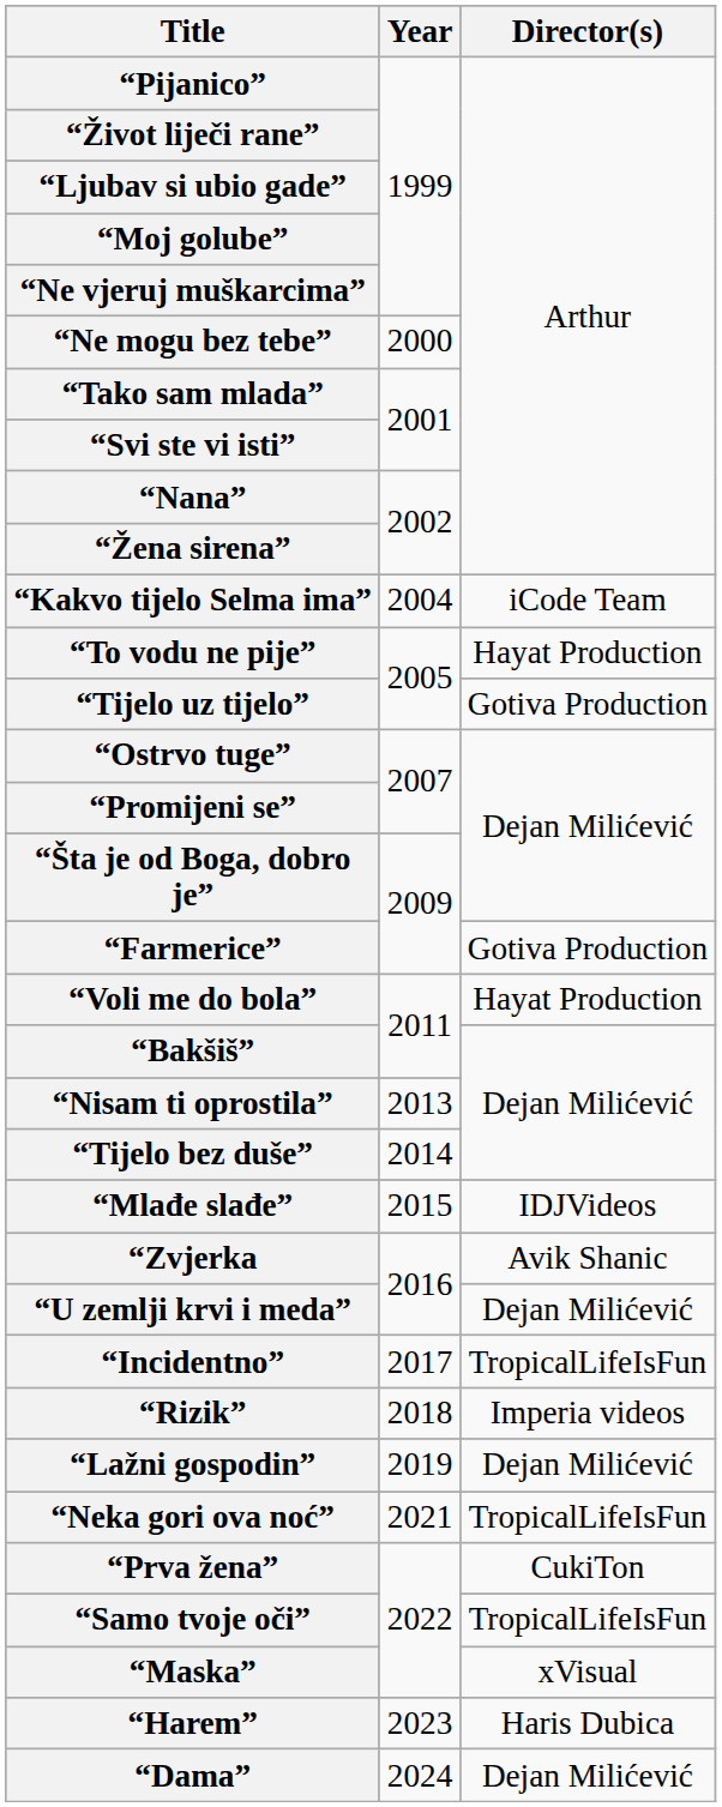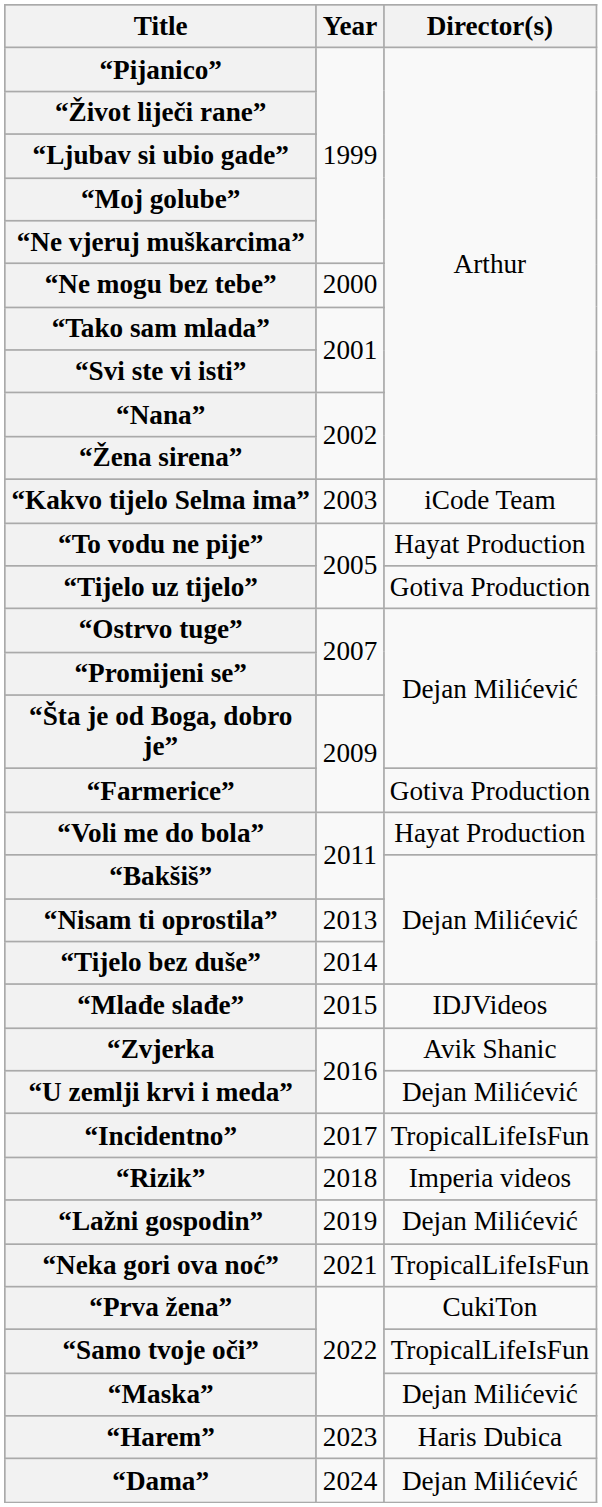“Kakvo tijelo Selma ima” | Year: 2004 -> 2003
“Maska” | Director(s): xVisual -> Dejan Milićević
